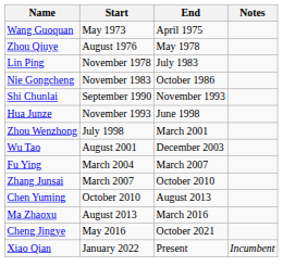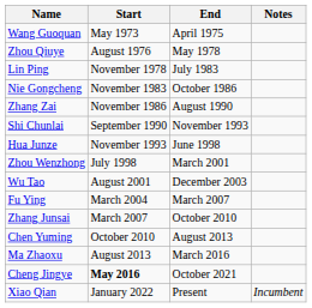+ row: Zhang Zai | November 1986 | August 1990
Cheng Jingye | Start: normal -> bold
